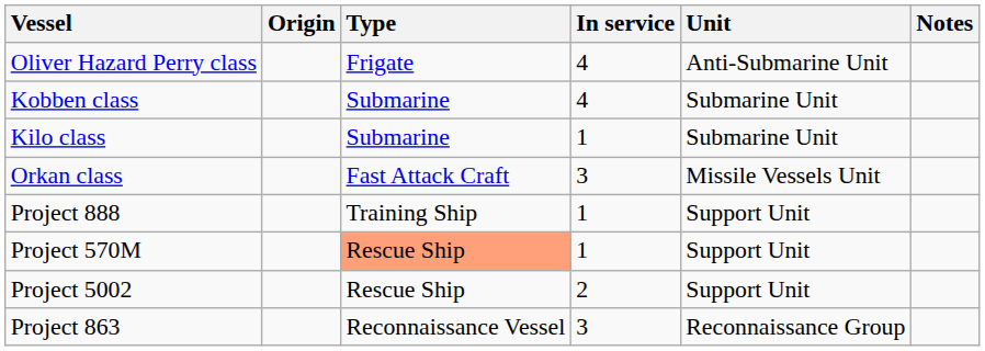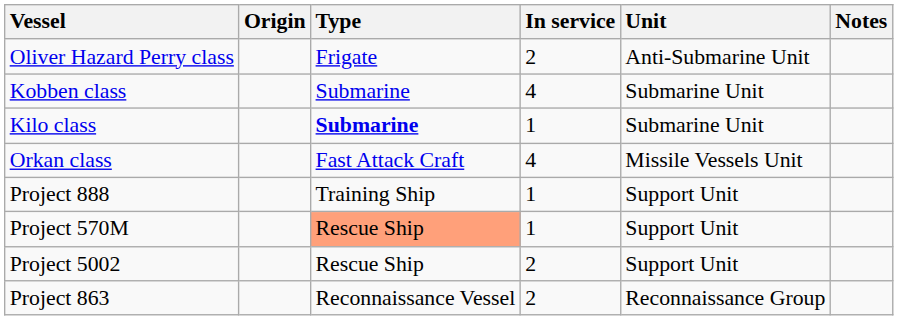Oliver Hazard Perry class | In service: 4 -> 2
Kilo class | Type: normal -> bold
Orkan class | In service: 3 -> 4
Project 863 | In service: 3 -> 2
